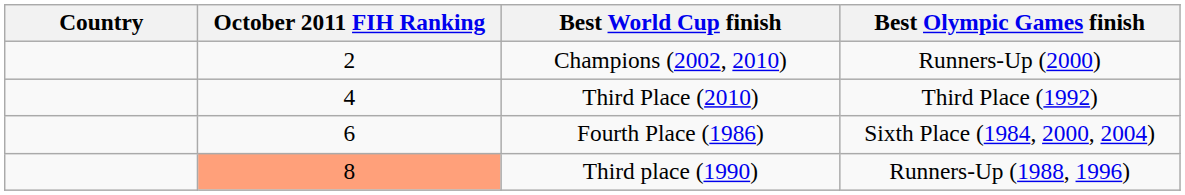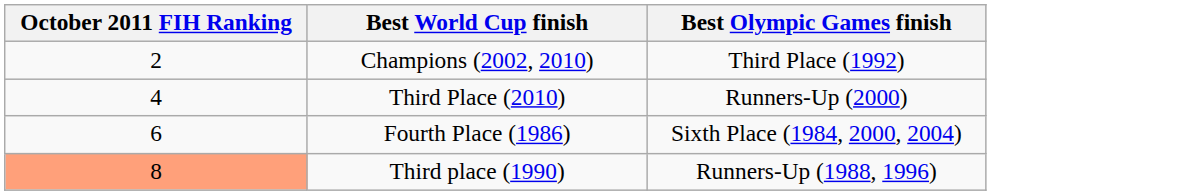- column: Country
Champions (2002, 2010) | Best Olympic Games finish: Runners-Up (2000) -> Third Place (1992)
Third Place (2010) | Best Olympic Games finish: Third Place (1992) -> Runners-Up (2000)
